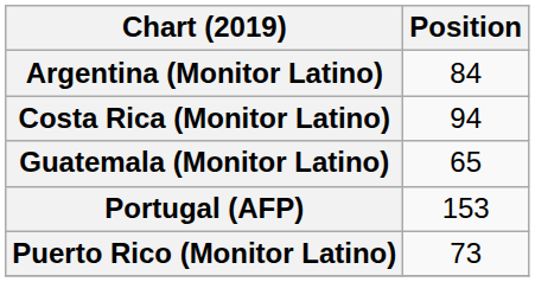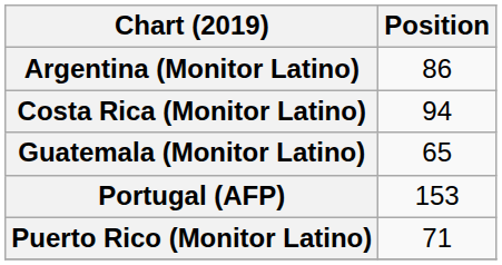Argentina (Monitor Latino) | Position: 84 -> 86
Puerto Rico (Monitor Latino) | Position: 73 -> 71
